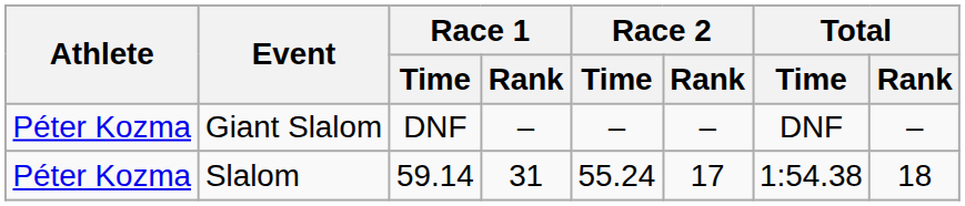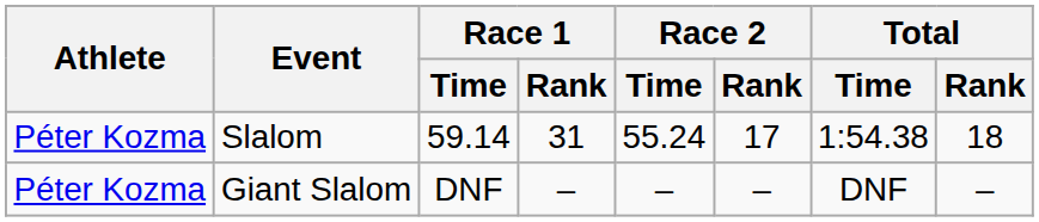rows swapped: Giant Slalom <-> Slalom
